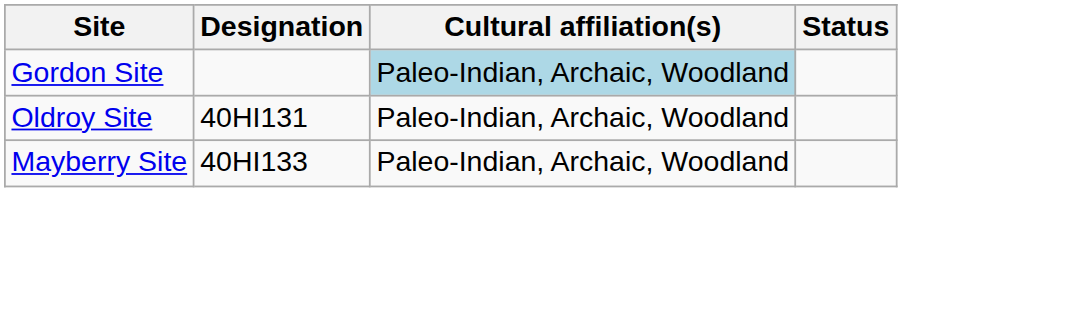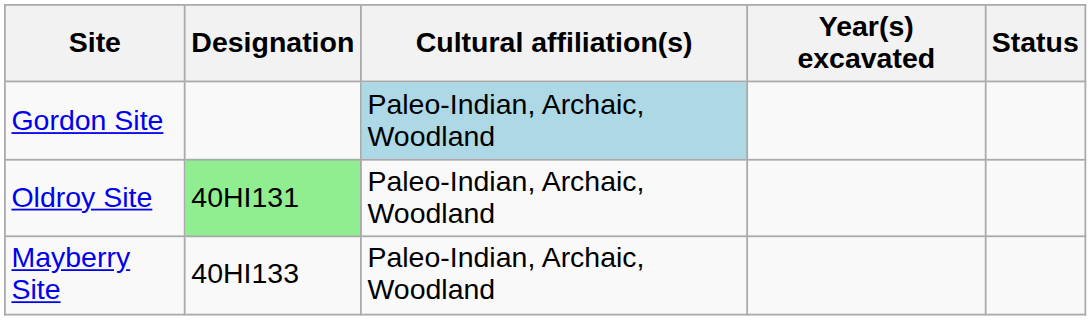+ column: Year(s) excavated
Oldroy Site | Designation: no background -> lightgreen background
